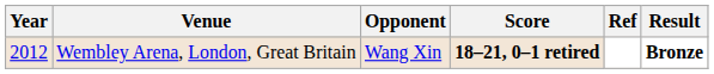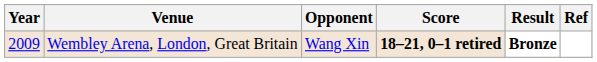columns swapped: Result <-> Ref
Wembley Arena, London, Great Britain | Year: 2012 -> 2009
